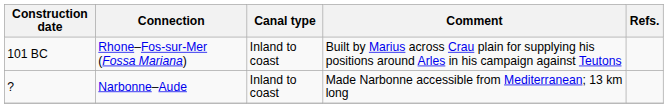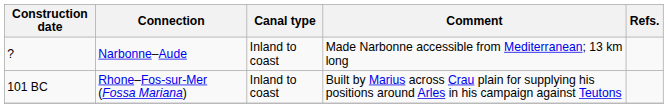rows swapped: 101 BC <-> ?
